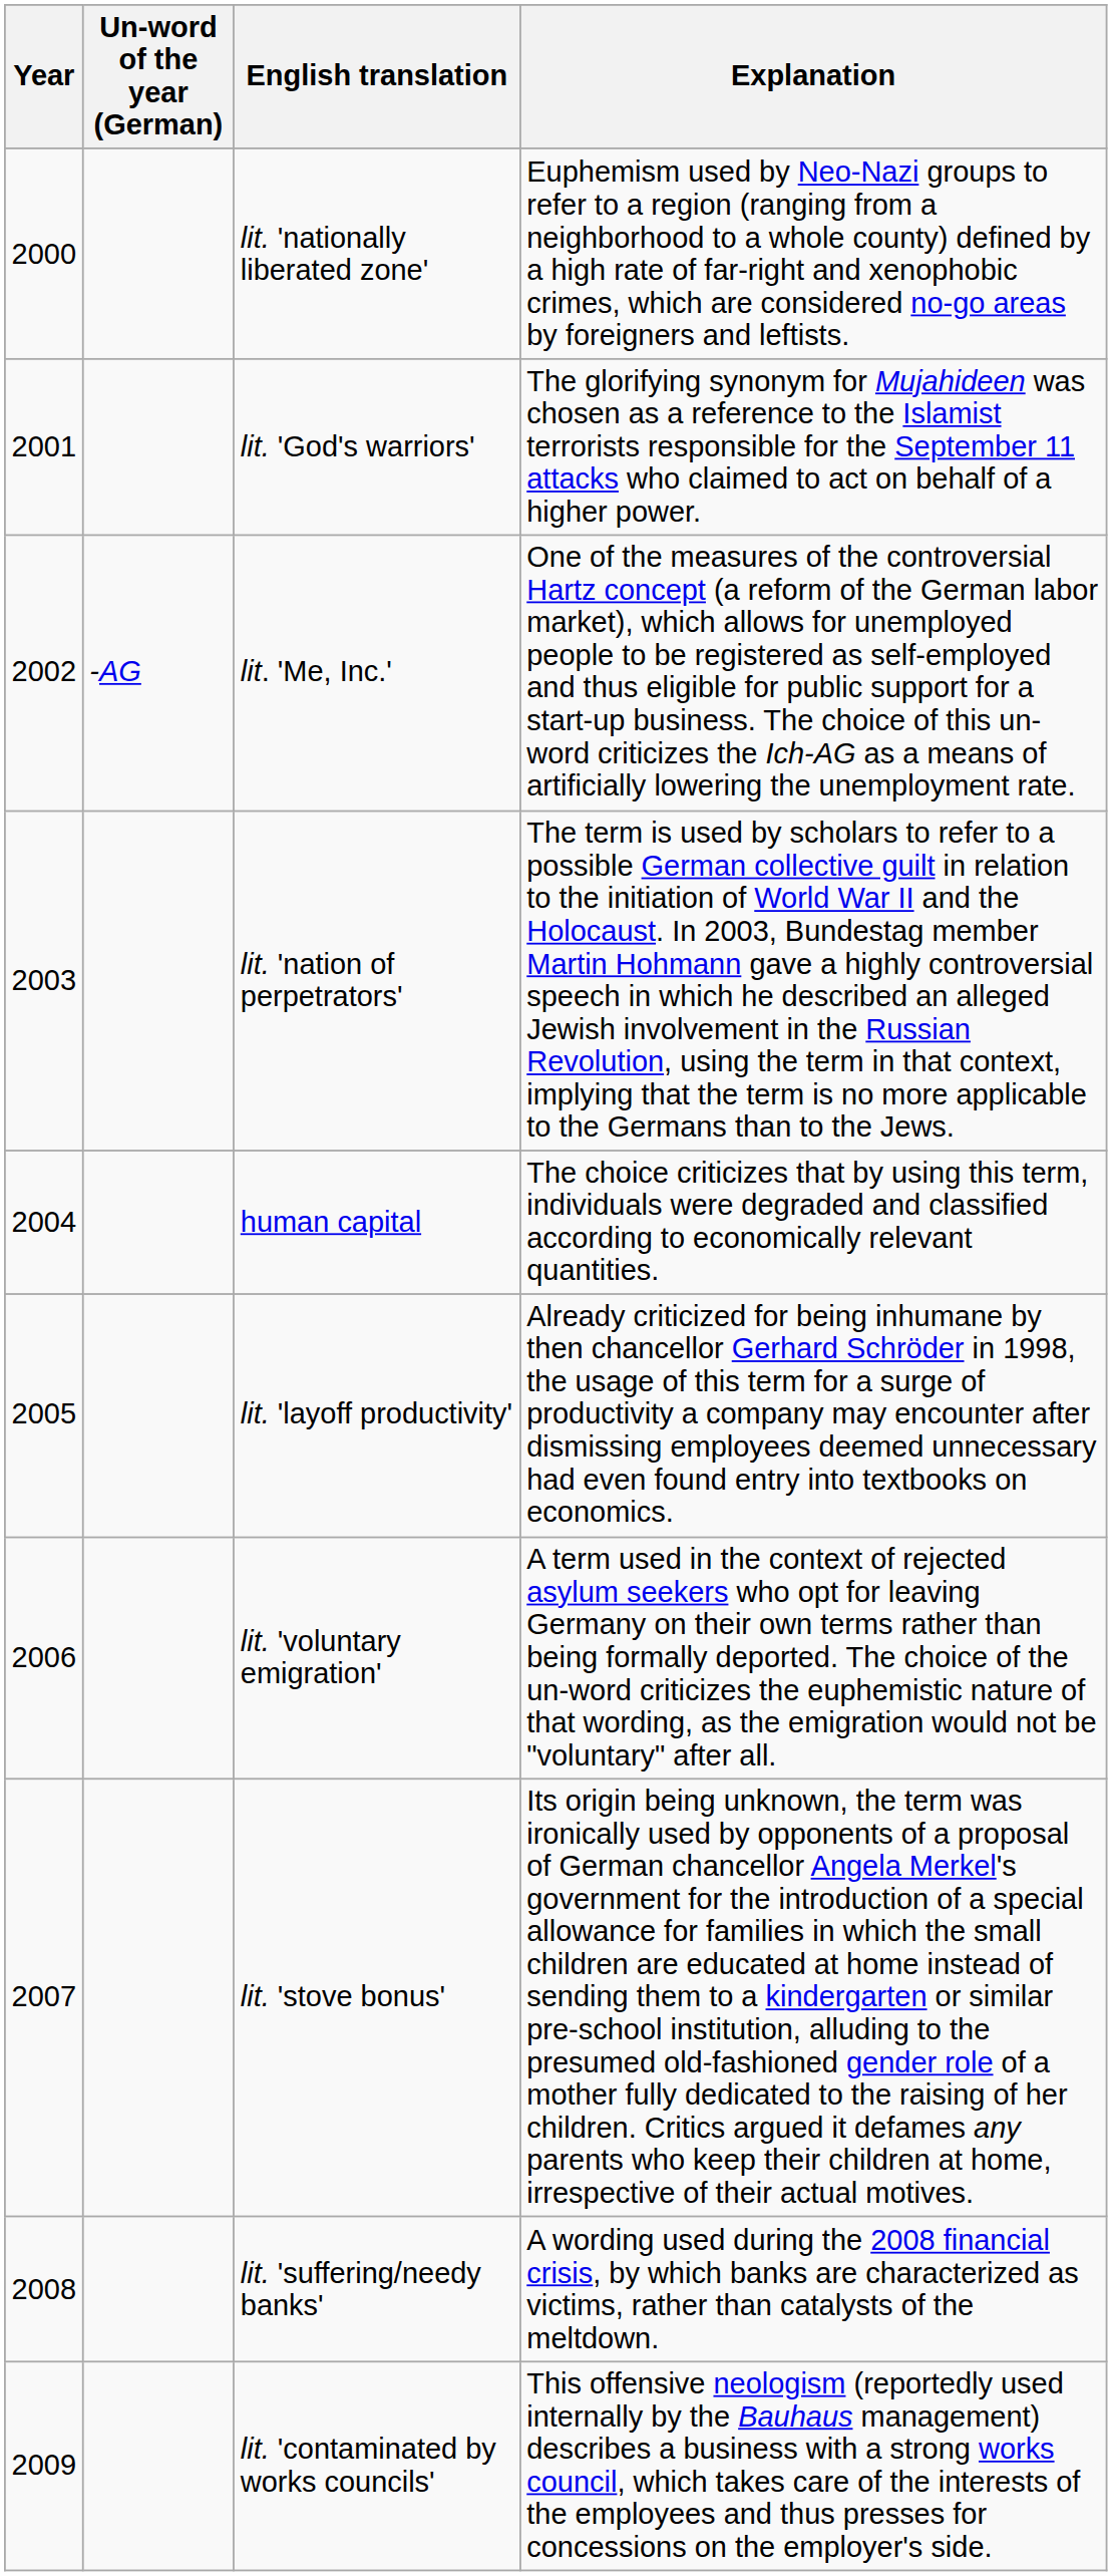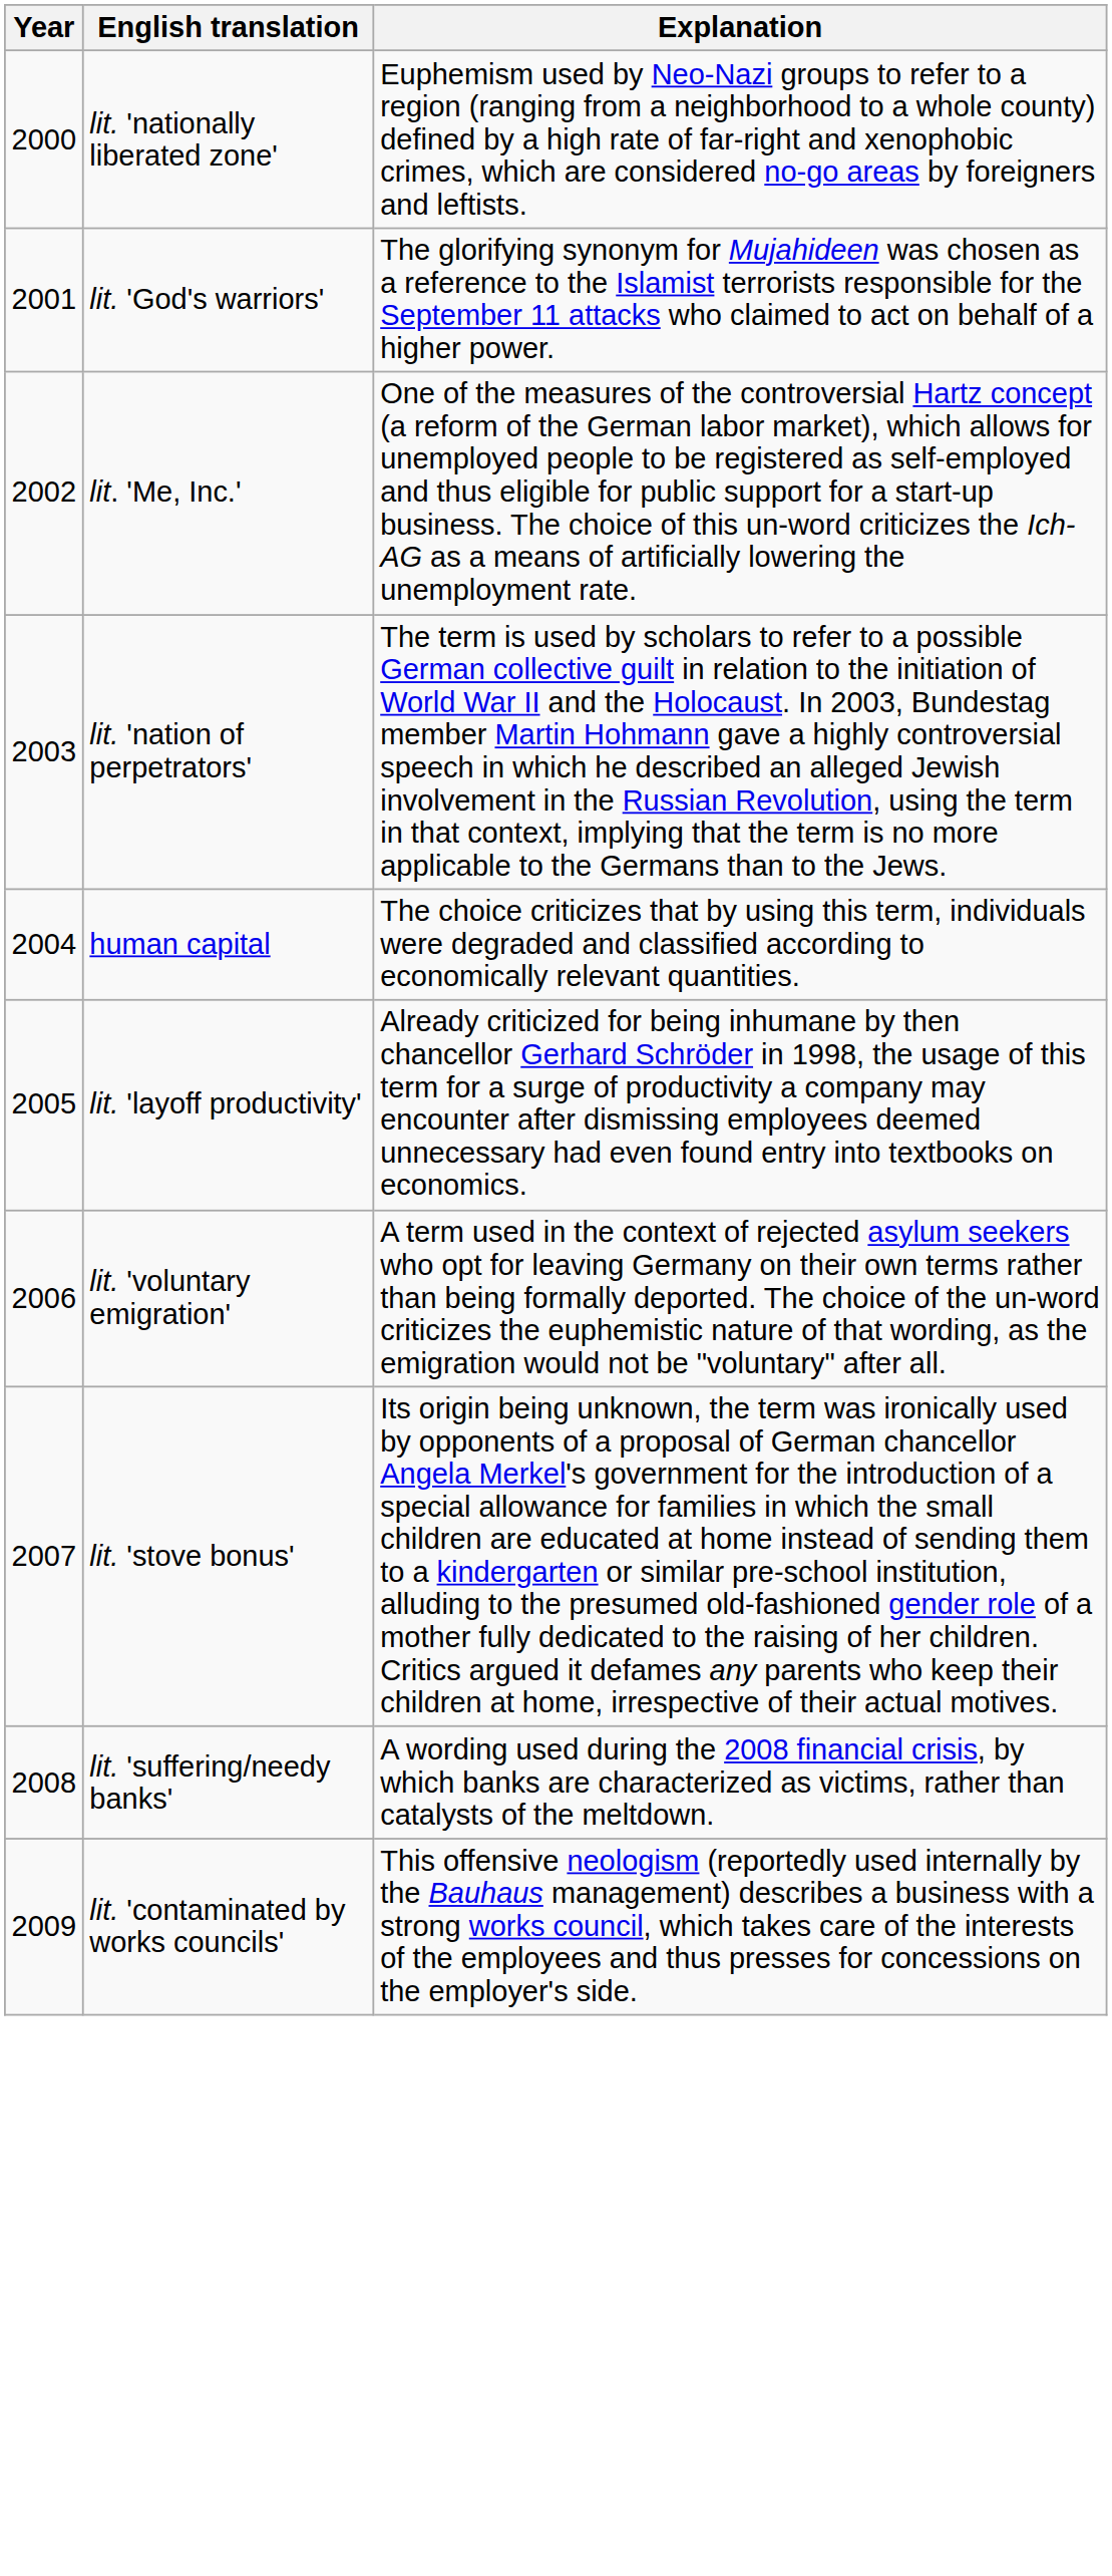- column: Un-word of the year (German) | -AG
